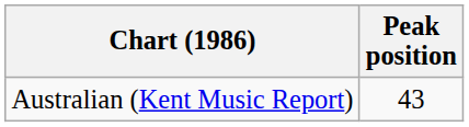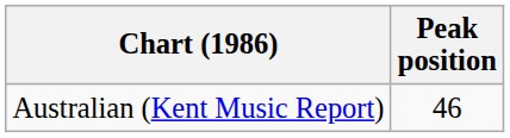Australian (Kent Music Report) | Peak position: 43 -> 46
